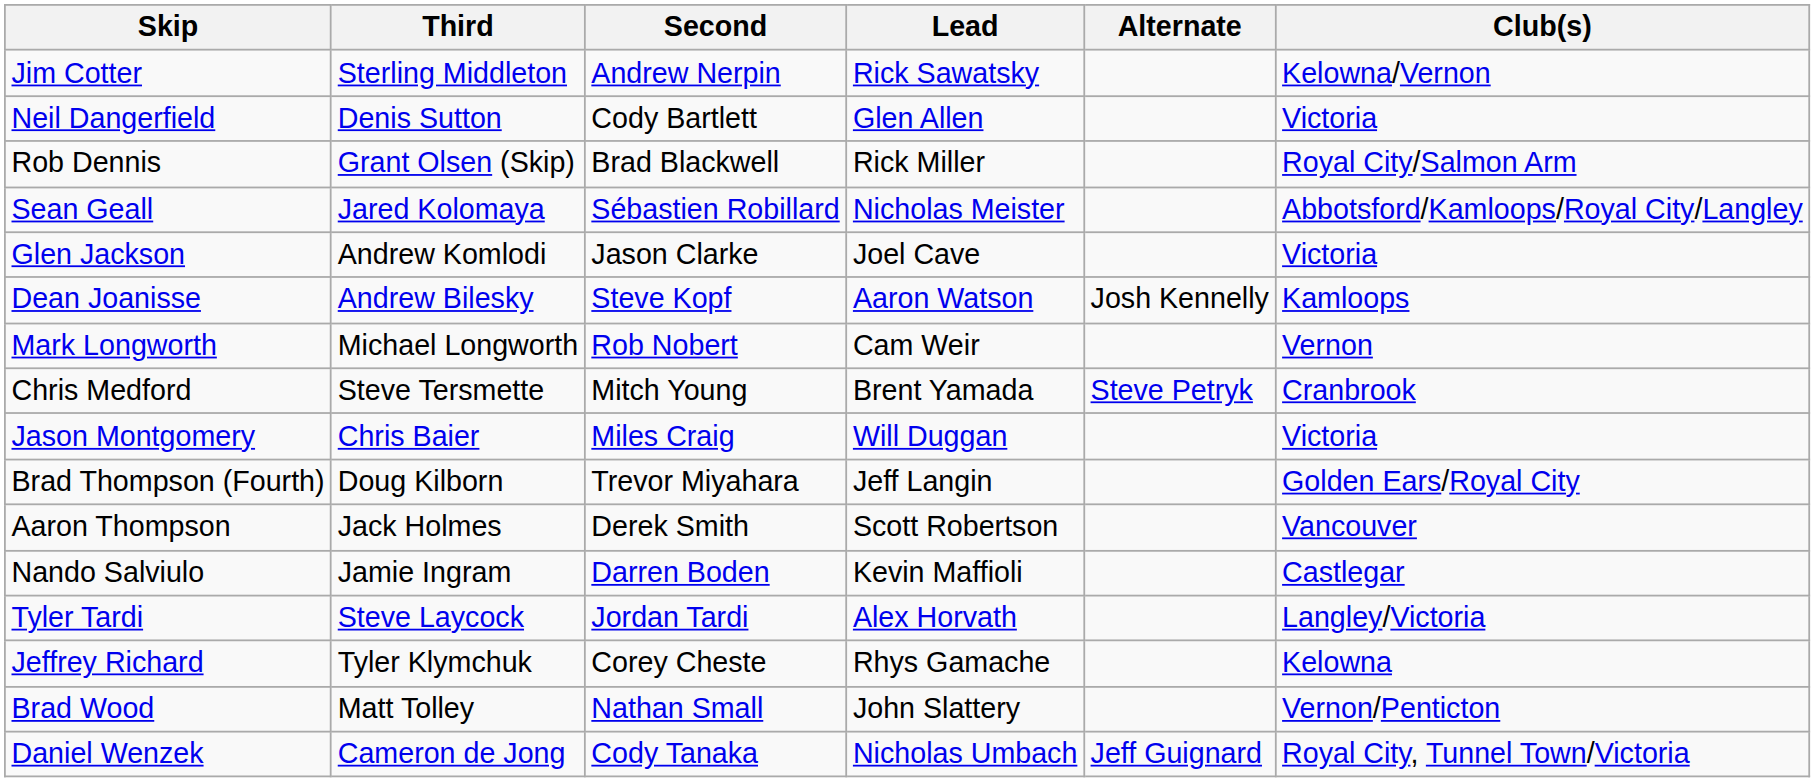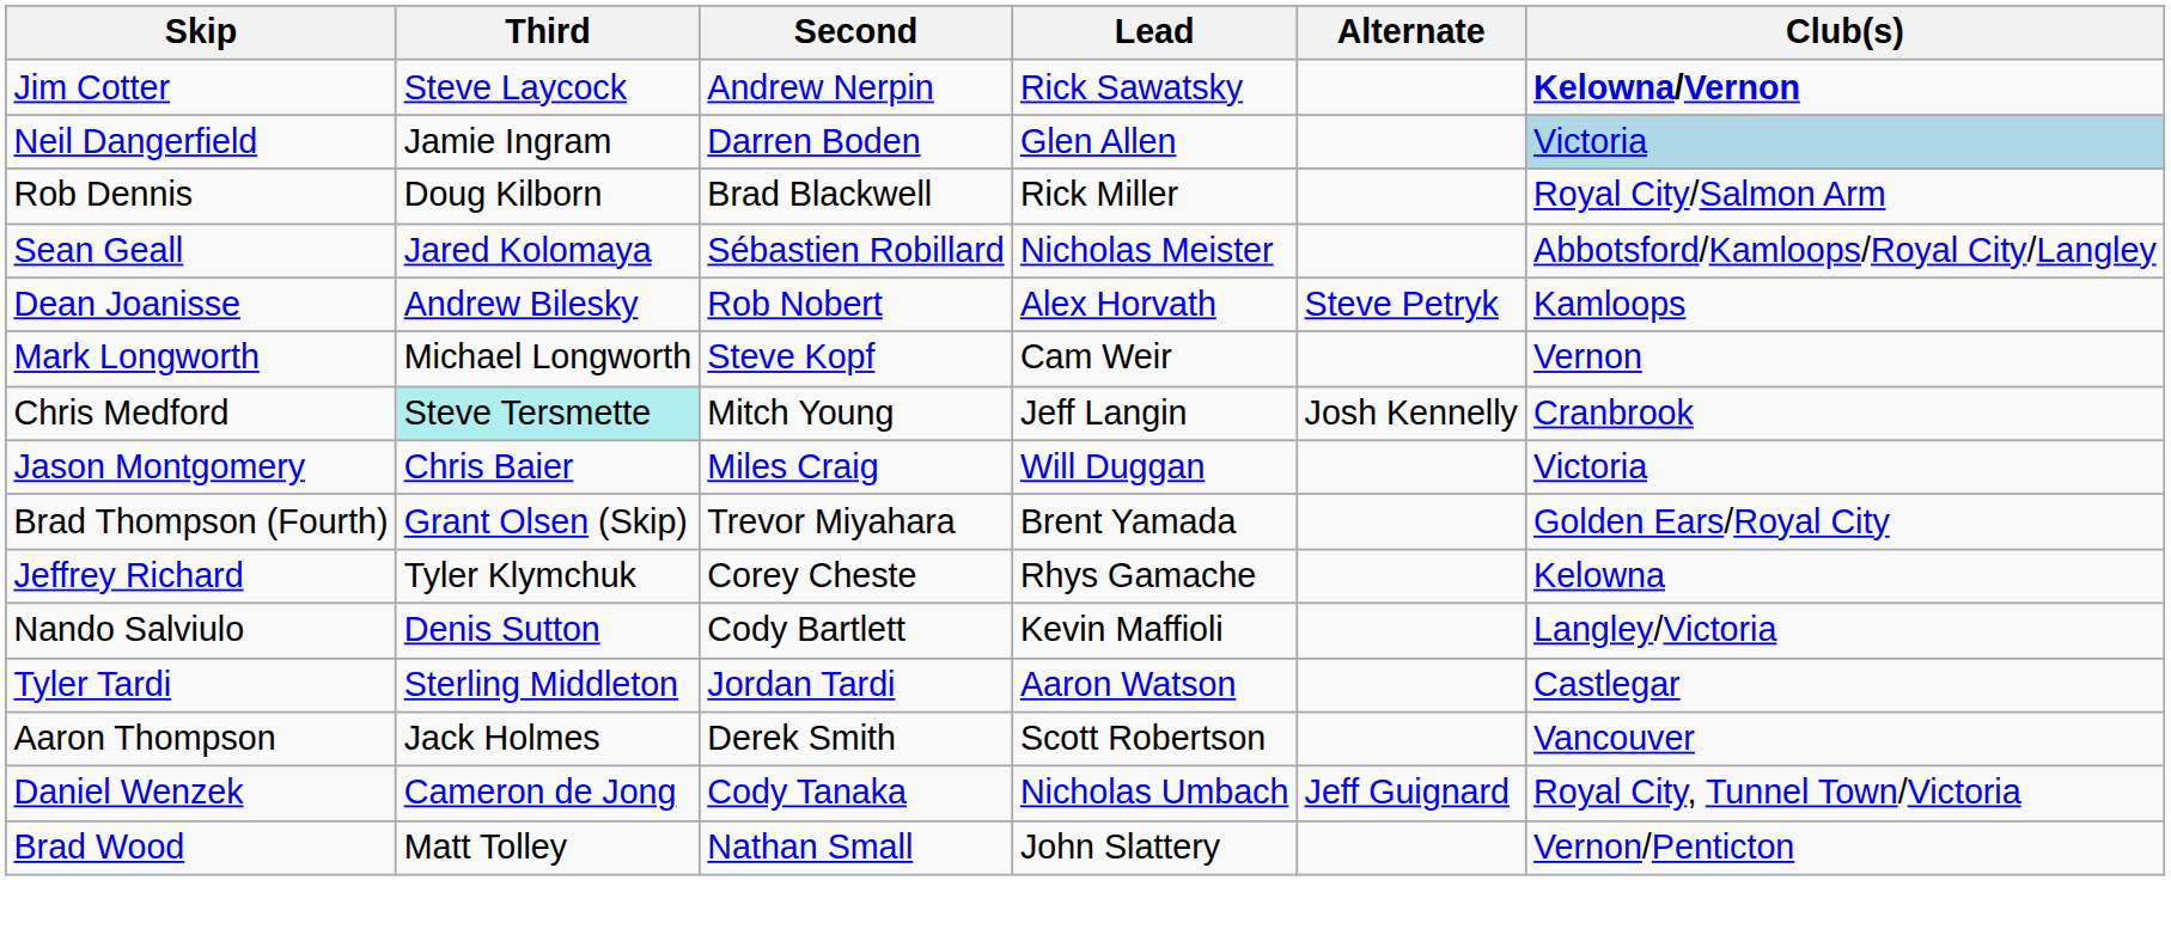Jim Cotter | Third: Sterling Middleton -> Steve Laycock
Jim Cotter | Club(s): normal -> bold
Neil Dangerfield | Third: Denis Sutton -> Jamie Ingram
Neil Dangerfield | Second: Cody Bartlett -> Darren Boden
Neil Dangerfield | Club(s): no background -> lightblue background
Rob Dennis | Third: Grant Olsen (Skip) -> Doug Kilborn
- row: Glen Jackson | Andrew Komlodi | Jason Clarke | Joel Cave | Victoria
Dean Joanisse | Second: Steve Kopf -> Rob Nobert
Dean Joanisse | Lead: Aaron Watson -> Alex Horvath
Dean Joanisse | Alternate: Josh Kennelly -> Steve Petryk
Mark Longworth | Second: Rob Nobert -> Steve Kopf
Chris Medford | Third: no background -> paleturquoise background
Chris Medford | Lead: Brent Yamada -> Jeff Langin
Chris Medford | Alternate: Steve Petryk -> Josh Kennelly
Brad Thompson (Fourth) | Third: Doug Kilborn -> Grant Olsen (Skip)
Brad Thompson (Fourth) | Lead: Jeff Langin -> Brent Yamada
rows swapped: Jeffrey Richard <-> Aaron Thompson
Nando Salviulo | Third: Jamie Ingram -> Denis Sutton
Nando Salviulo | Second: Darren Boden -> Cody Bartlett
Nando Salviulo | Club(s): Castlegar -> Langley/Victoria
Tyler Tardi | Third: Steve Laycock -> Sterling Middleton
Tyler Tardi | Lead: Alex Horvath -> Aaron Watson
Tyler Tardi | Club(s): Langley/Victoria -> Castlegar
rows swapped: Daniel Wenzek <-> Brad Wood
